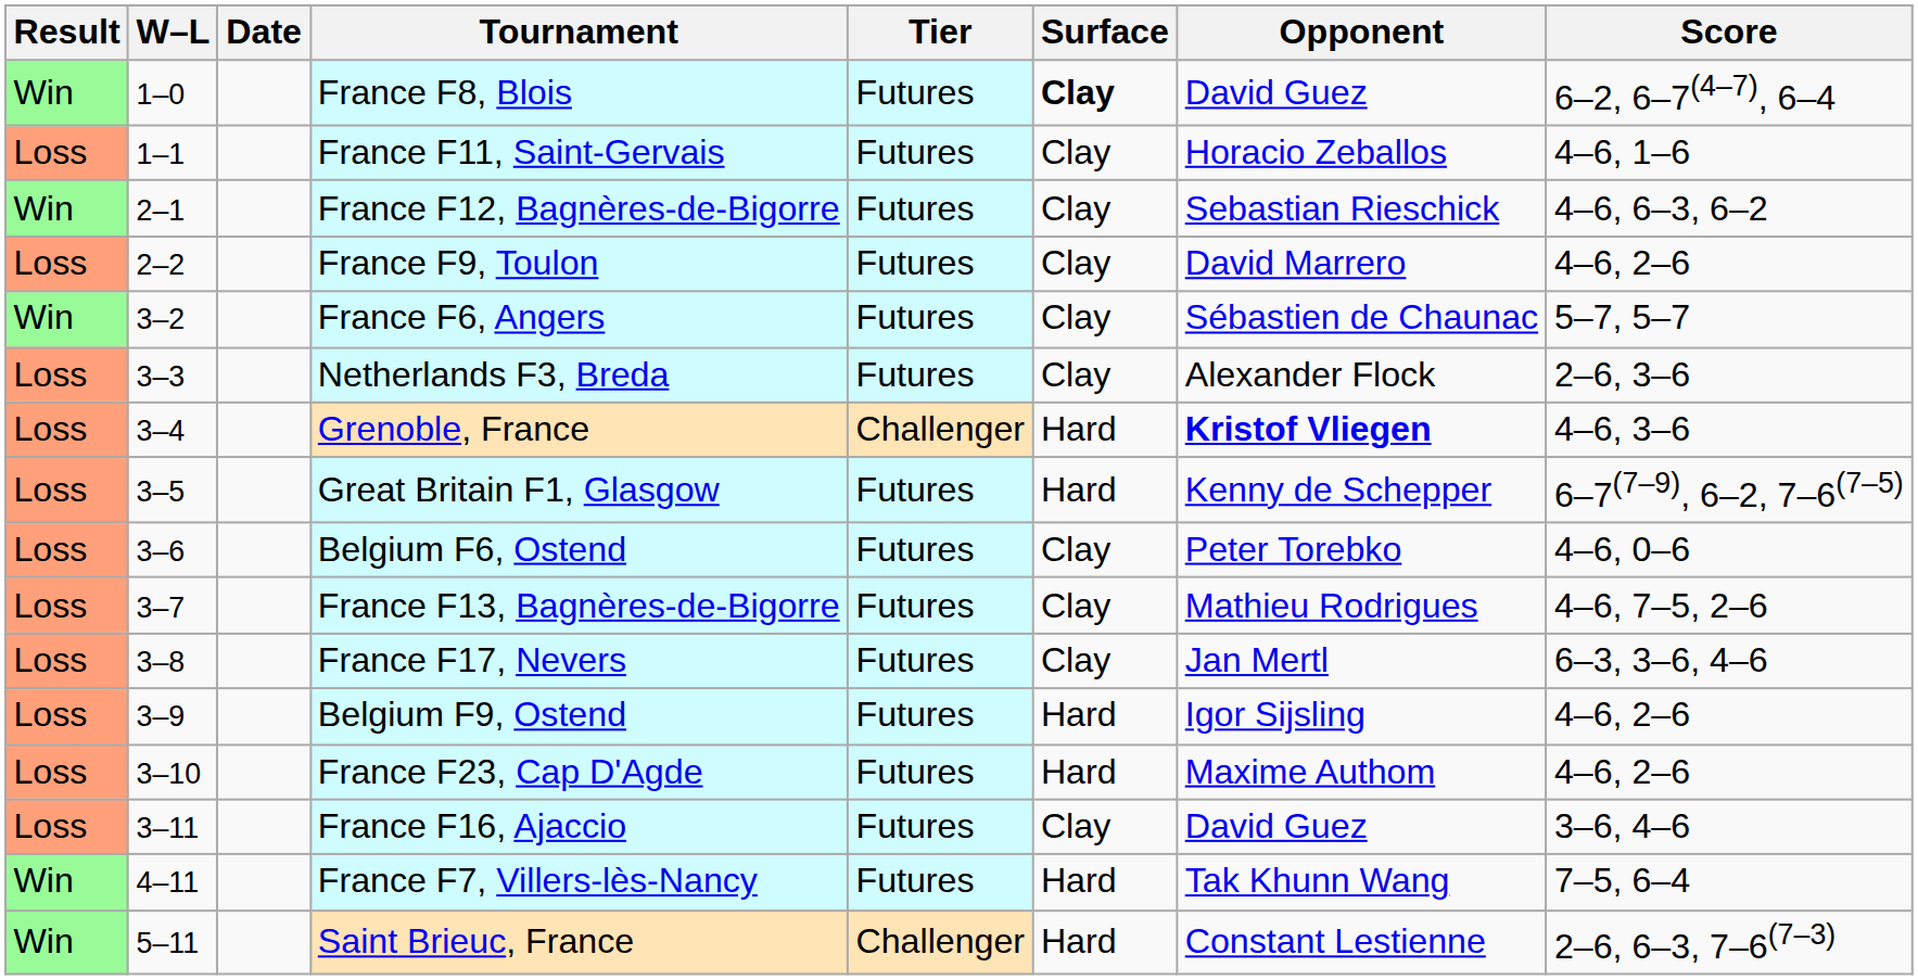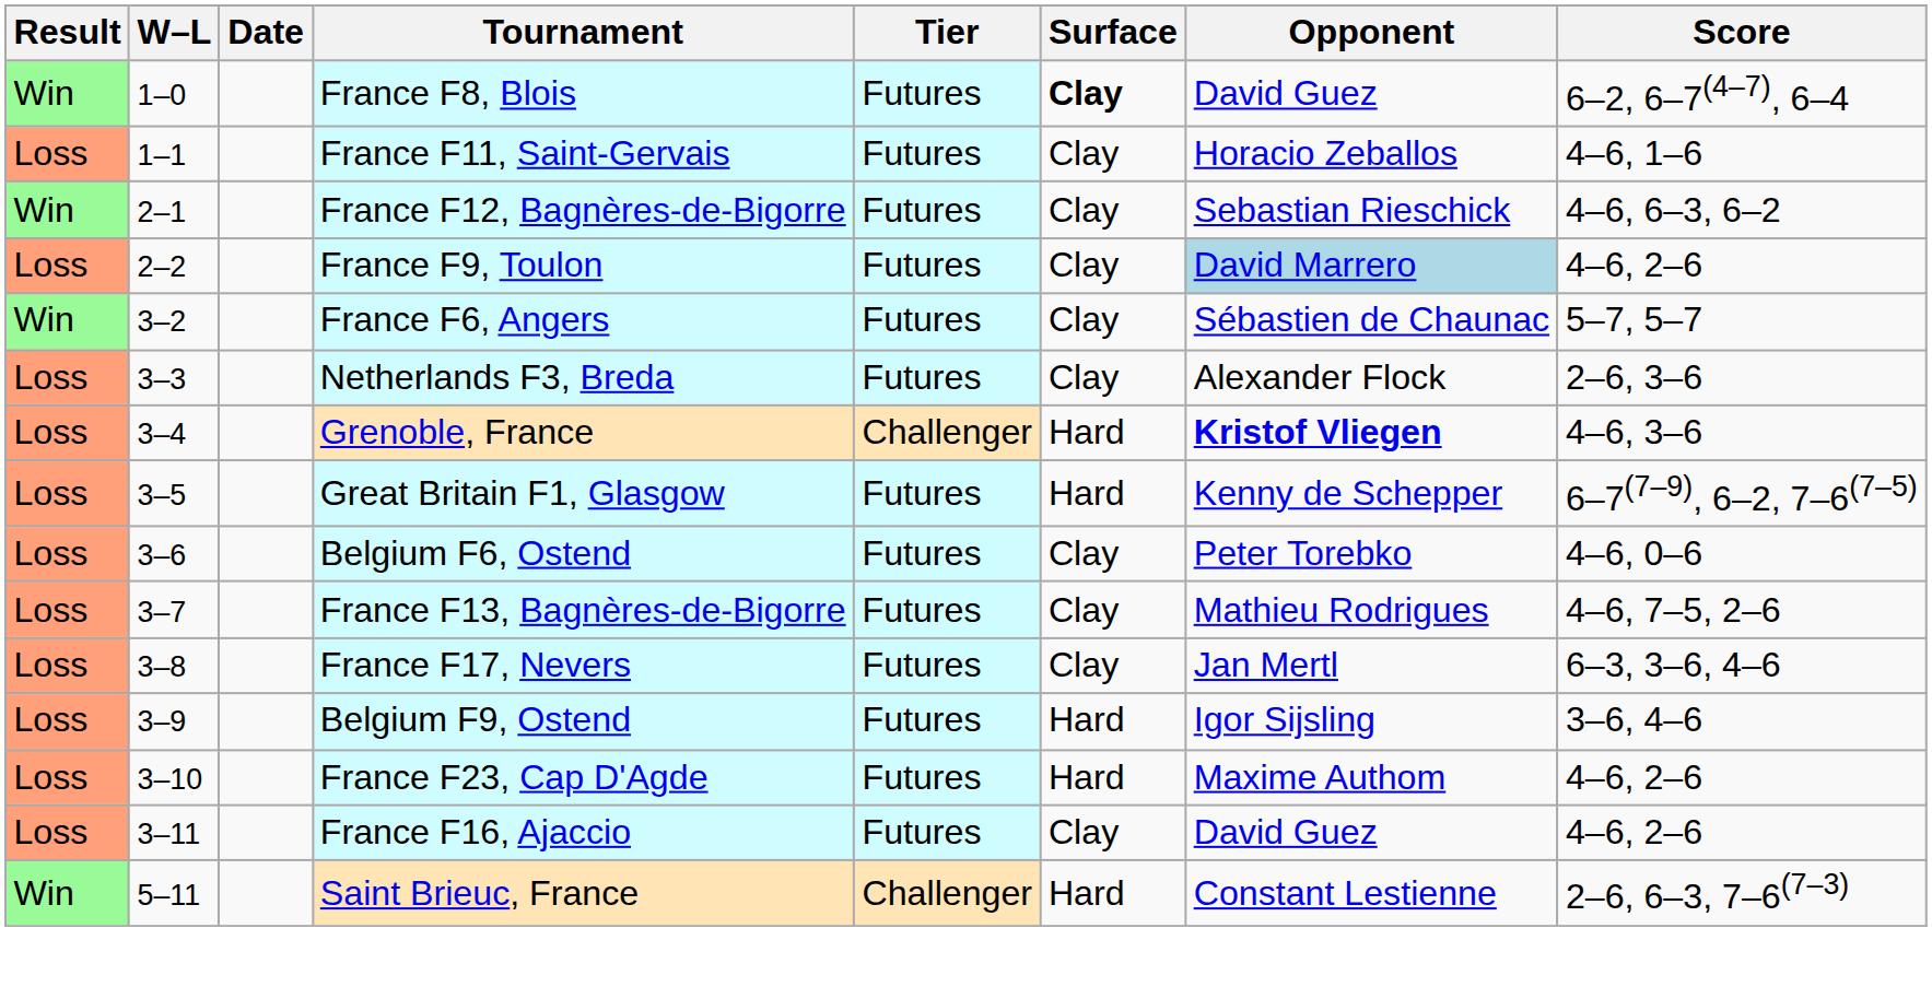France F9, Toulon | Opponent: no background -> lightblue background
Belgium F9, Ostend | Score: 4–6, 2–6 -> 3–6, 4–6
France F16, Ajaccio | Score: 3–6, 4–6 -> 4–6, 2–6
- row: Win | 4–11 | France F7, Villers-lès-Nancy | Futures | Hard | Tak Khunn Wang | 7–5, 6–4
